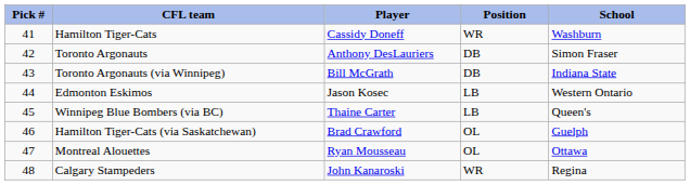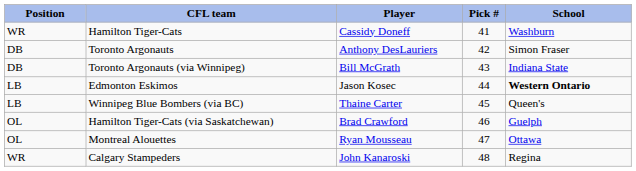columns swapped: Pick # <-> Position
Edmonton Eskimos | School: normal -> bold
